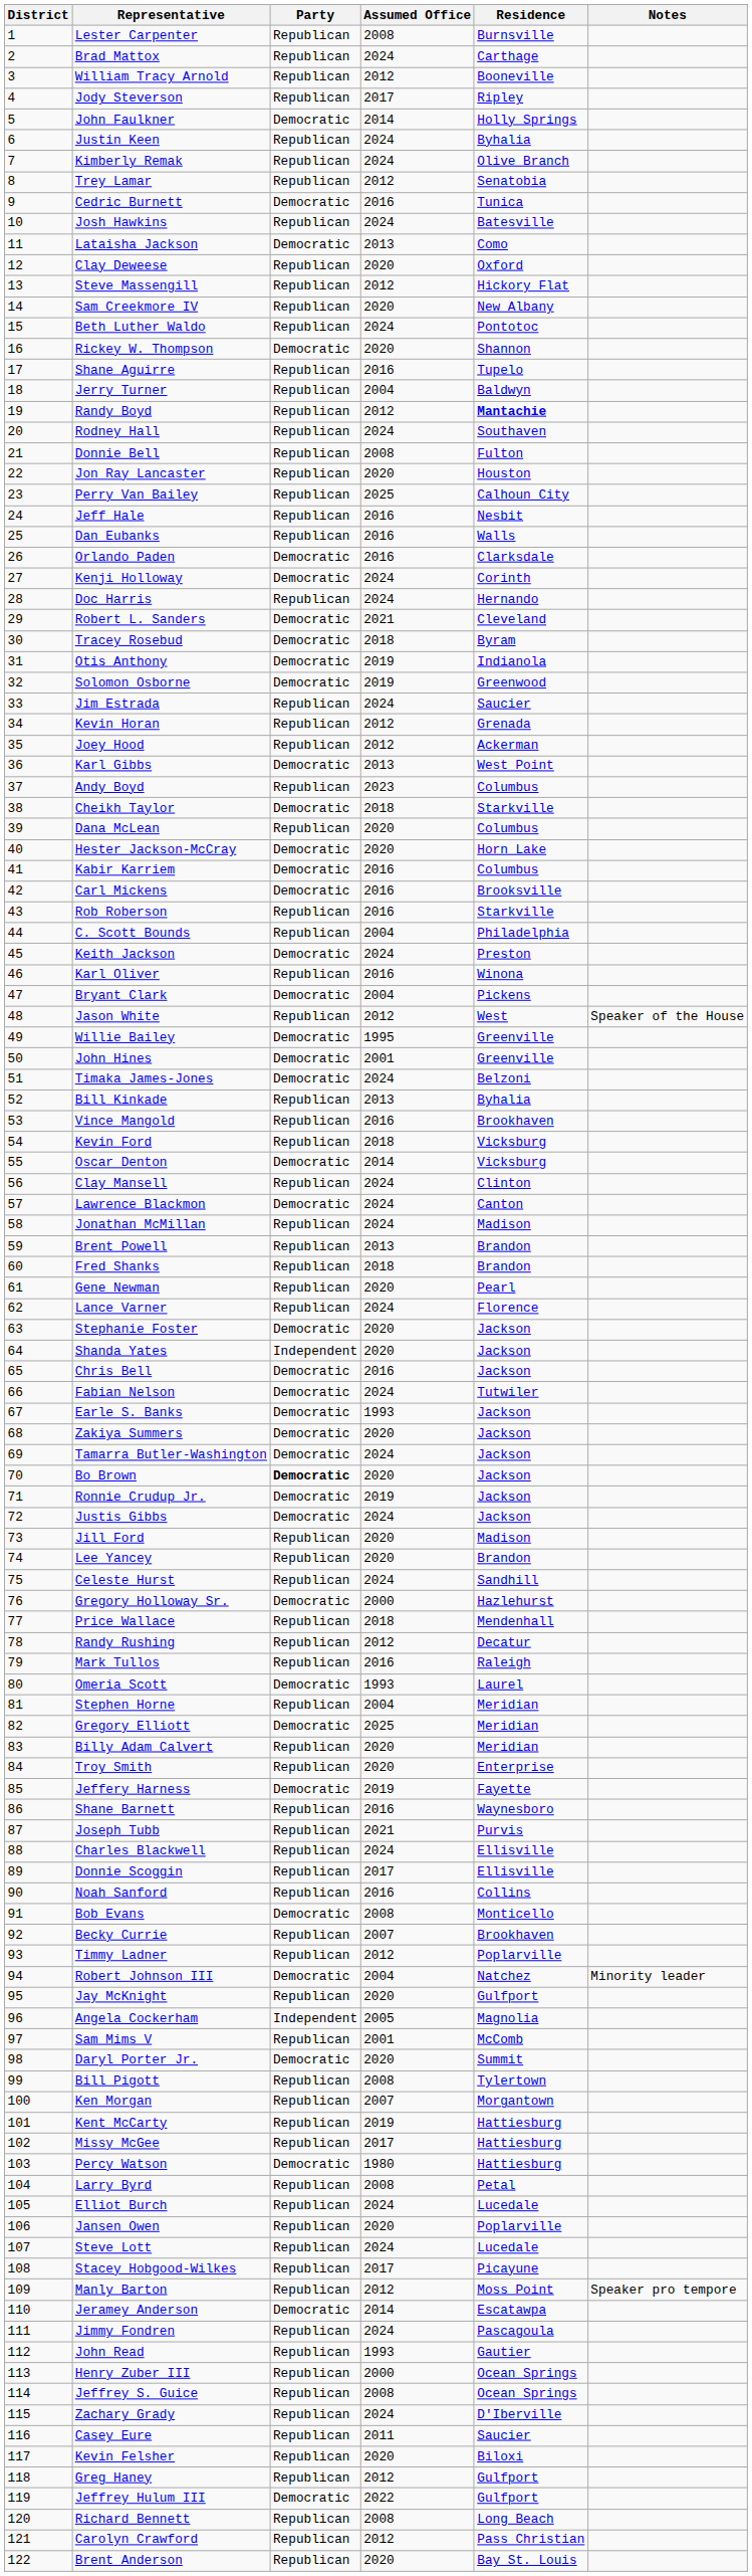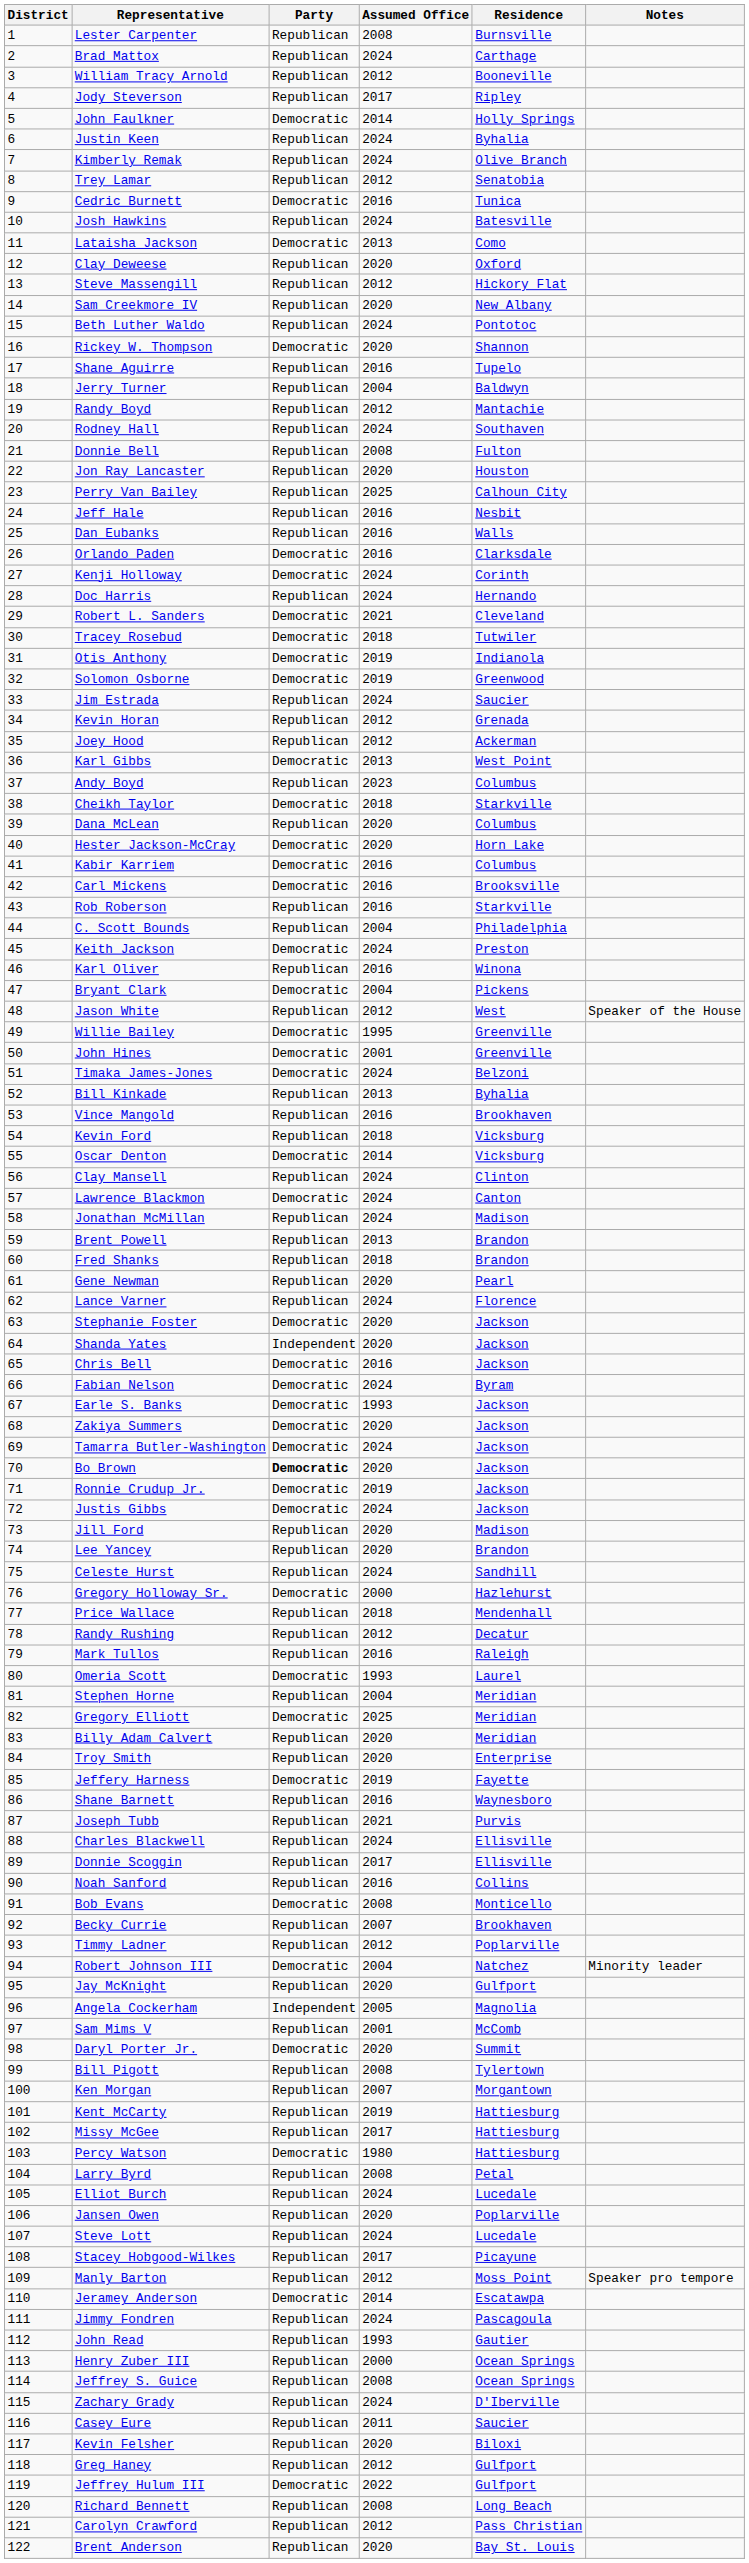Randy Boyd | Residence: bold -> normal
Tracey Rosebud | Residence: Byram -> Tutwiler
Fabian Nelson | Residence: Tutwiler -> Byram
